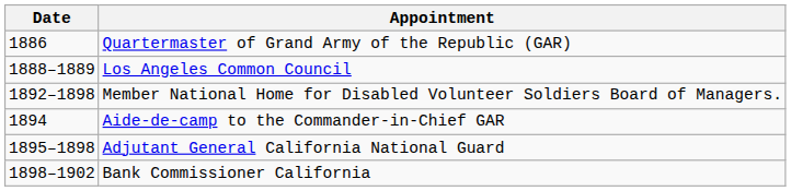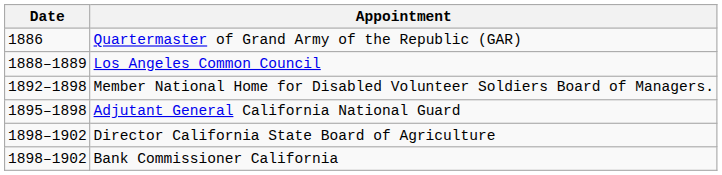- row: 1894 | Aide-de-camp to the Commander-in-Chief GAR
+ row: 1898–1902 | Director California State Board of Agriculture
